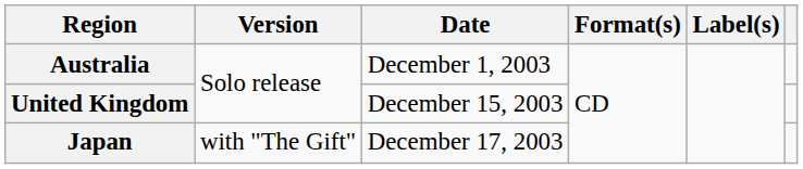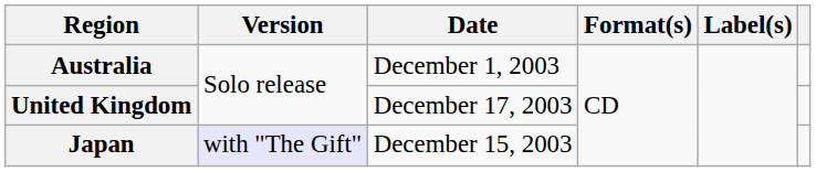United Kingdom | Date: December 15, 2003 -> December 17, 2003
Japan | Version: no background -> lavender background
Japan | Date: December 17, 2003 -> December 15, 2003
